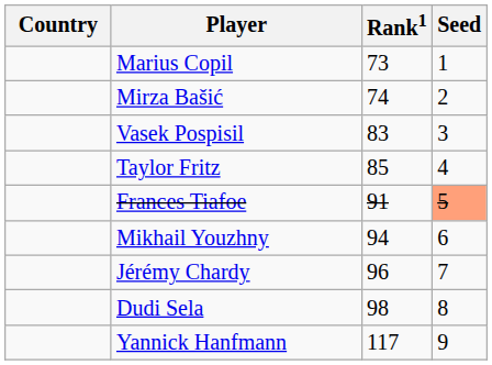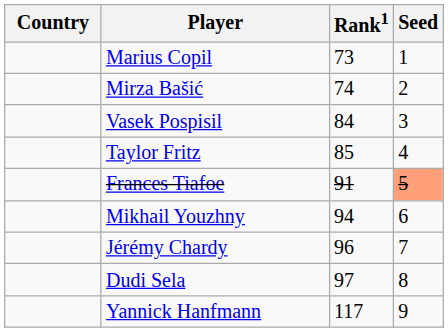Vasek Pospisil | Rank1: 83 -> 84
Dudi Sela | Rank1: 98 -> 97
